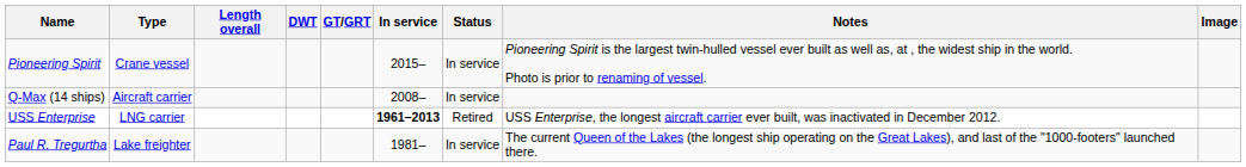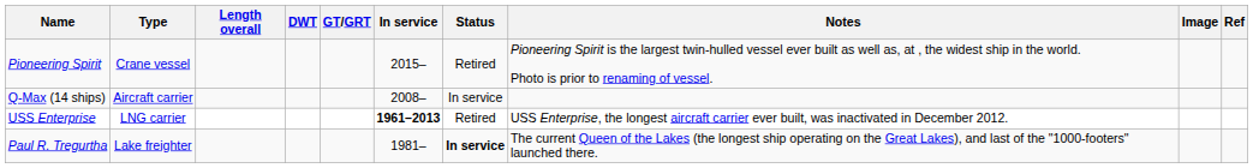+ column: Ref
Pioneering Spirit | Status: In service -> Retired
Paul R. Tregurtha | Status: normal -> bold
